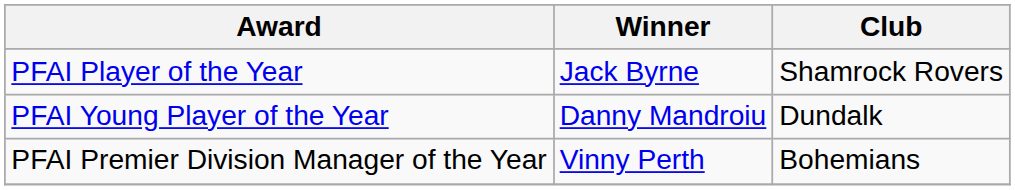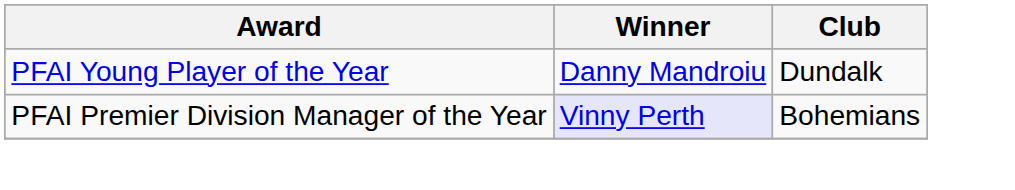- row: PFAI Player of the Year | Jack Byrne | Shamrock Rovers
PFAI Premier Division Manager of the Year | Winner: no background -> lavender background
